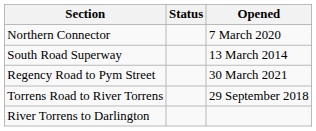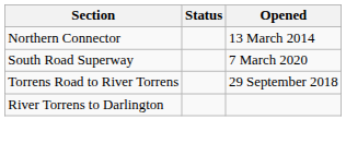Northern Connector | Opened: 7 March 2020 -> 13 March 2014
South Road Superway | Opened: 13 March 2014 -> 7 March 2020
- row: Regency Road to Pym Street | 30 March 2021
